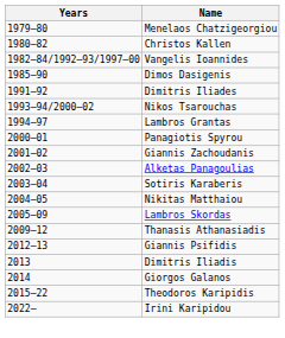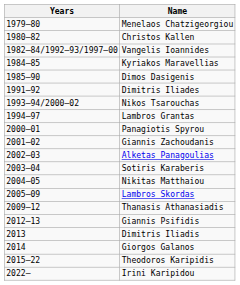+ row: 1984–85 | Kyriakos Maravellias
